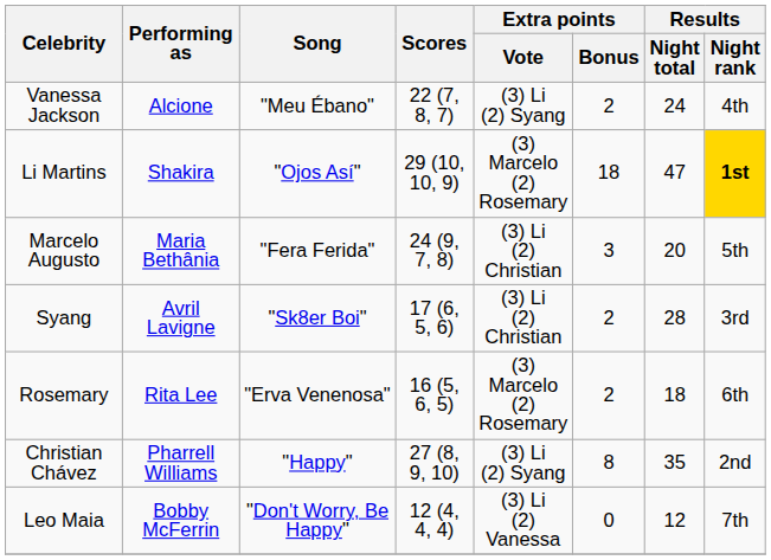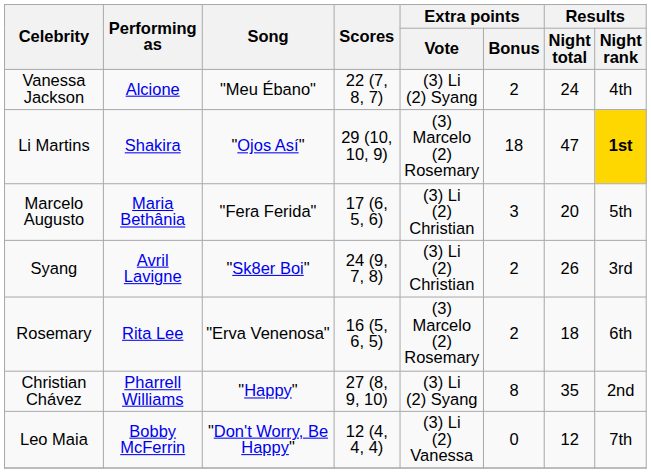Marcelo Augusto | Scores: 24 (9, 7, 8) -> 17 (6, 5, 6)
Syang | Scores: 17 (6, 5, 6) -> 24 (9, 7, 8)
Syang | Results / Night total: 28 -> 26
